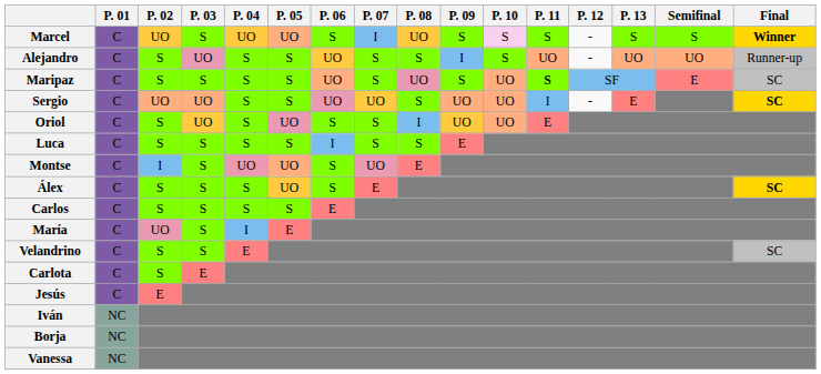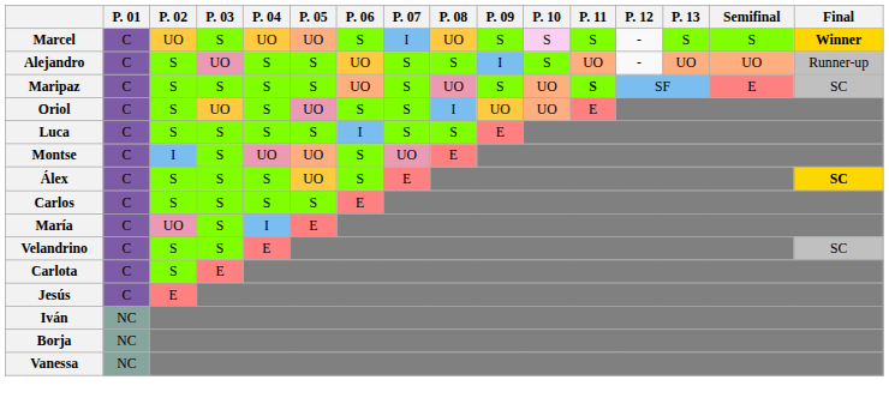- row: Sergio | C | UO | UO | S | S | UO | UO | S | UO | UO | I | - | E | SC
